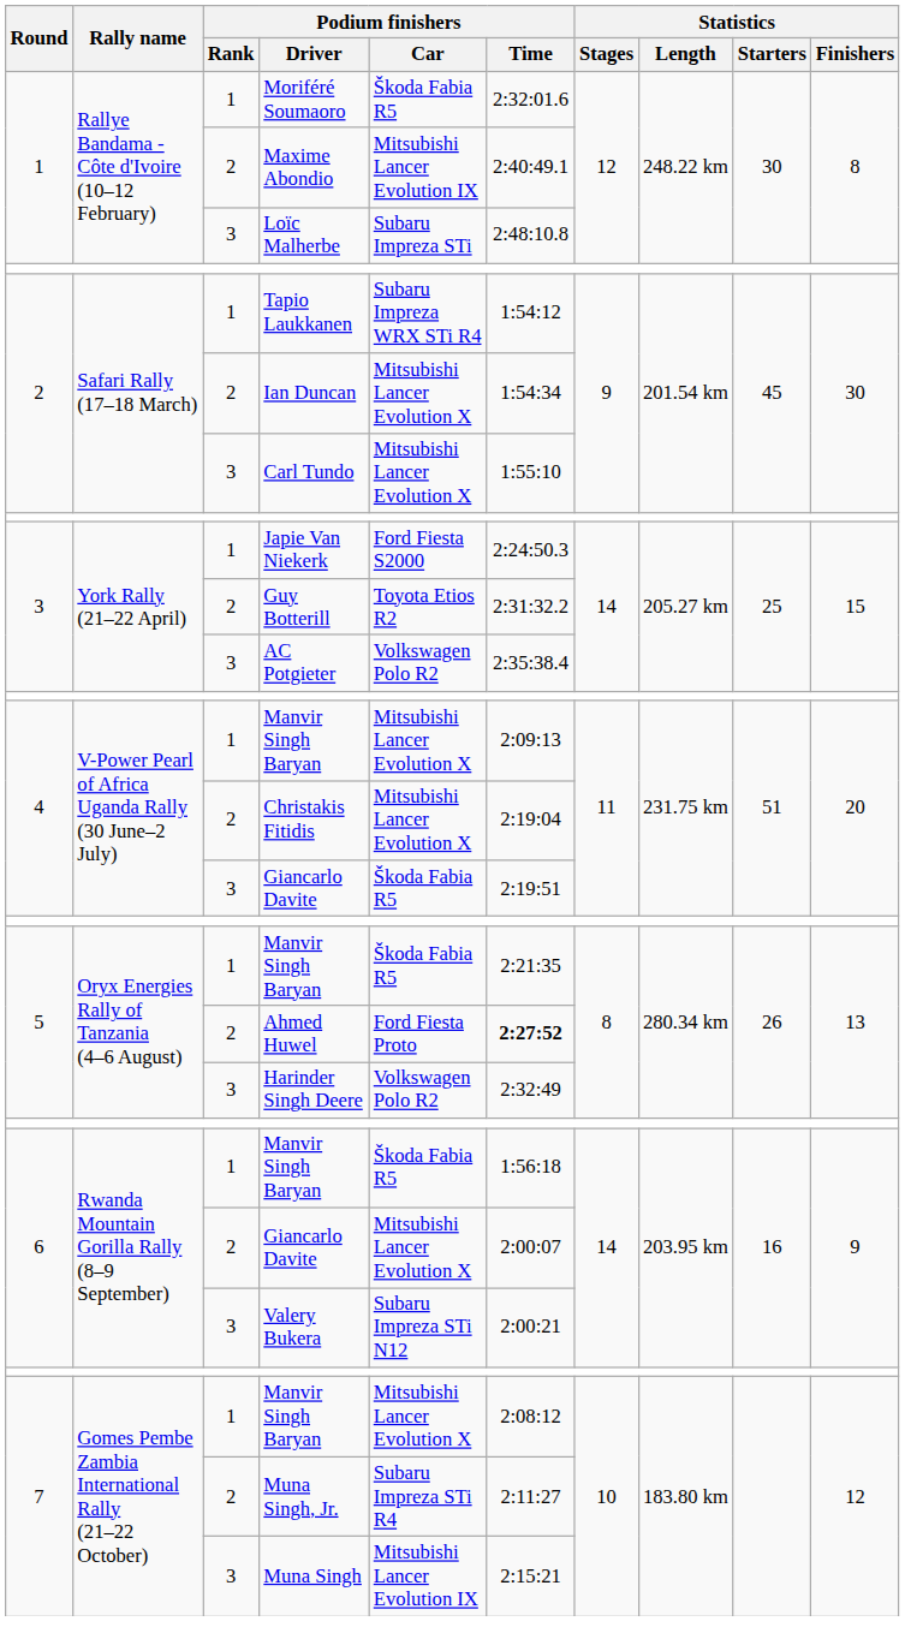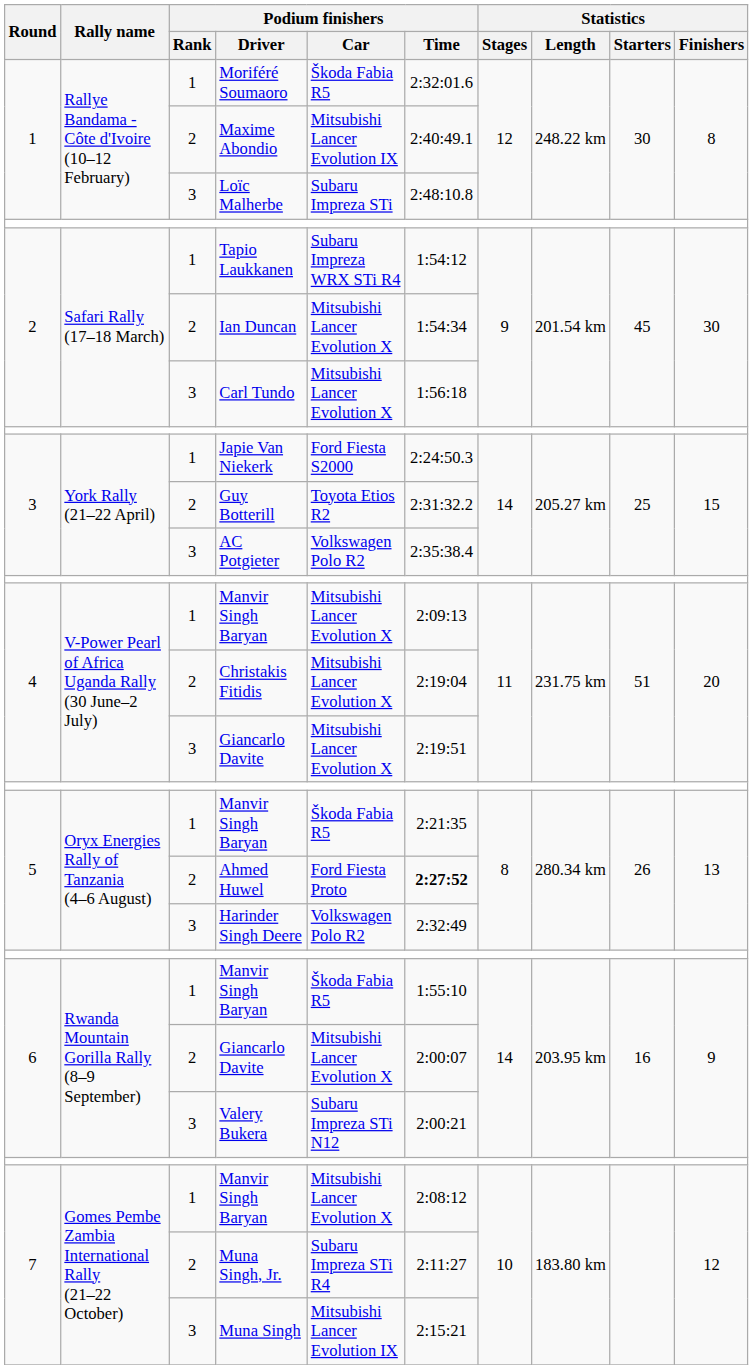Carl Tundo | Podium finishers / Time: 1:55:10 -> 1:56:18
4 / Giancarlo Davite | Podium finishers / Car: Škoda Fabia R5 -> Mitsubishi Lancer Evolution X
6 / Manvir Singh Baryan | Podium finishers / Time: 1:56:18 -> 1:55:10
